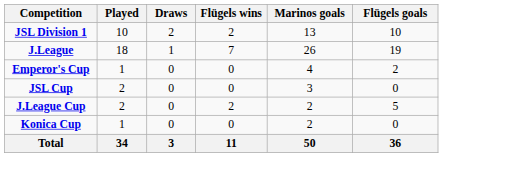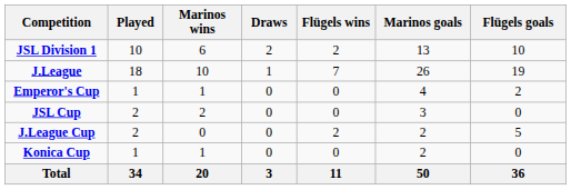+ column: Marinos wins | 6 | 10 | 1 | 2 | 0 | 1 | 20
